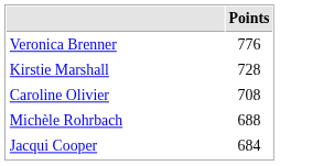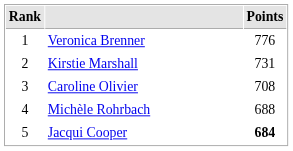+ column: Rank | 1 | 2 | 3 | 4 | 5
Kirstie Marshall | Points: 728 -> 731
Jacqui Cooper | Points: normal -> bold
